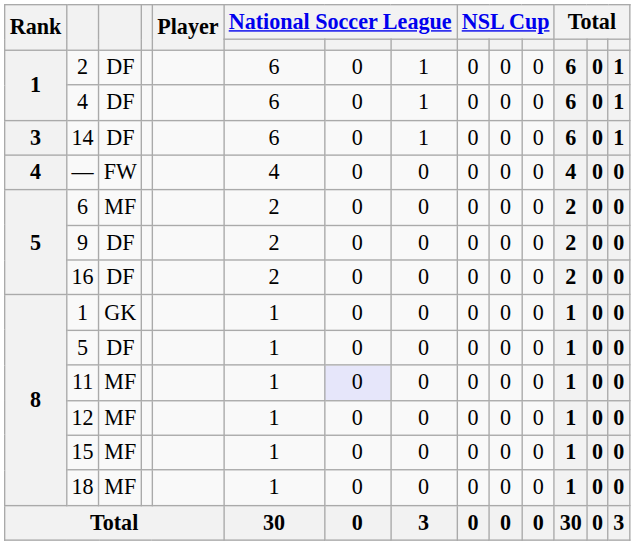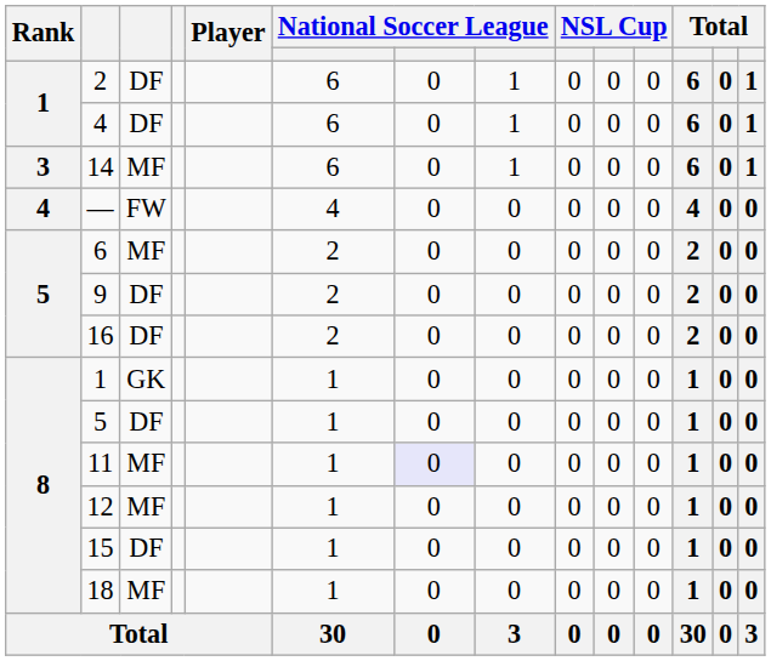14 | column 3: DF -> MF
15 | column 3: MF -> DF
